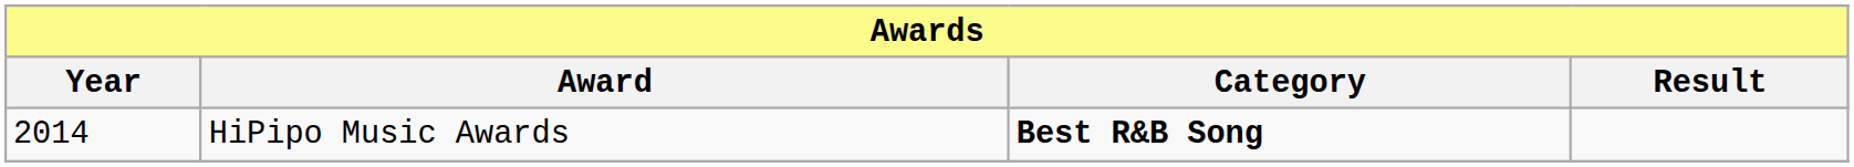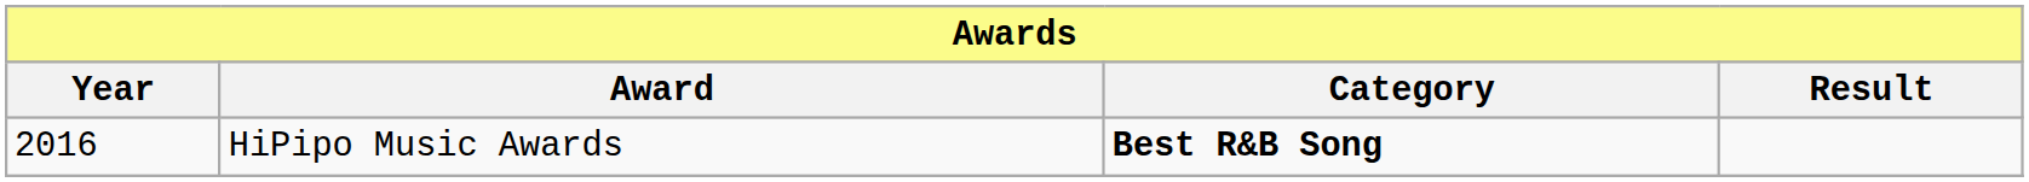HiPipo Music Awards | Year: 2014 -> 2016
